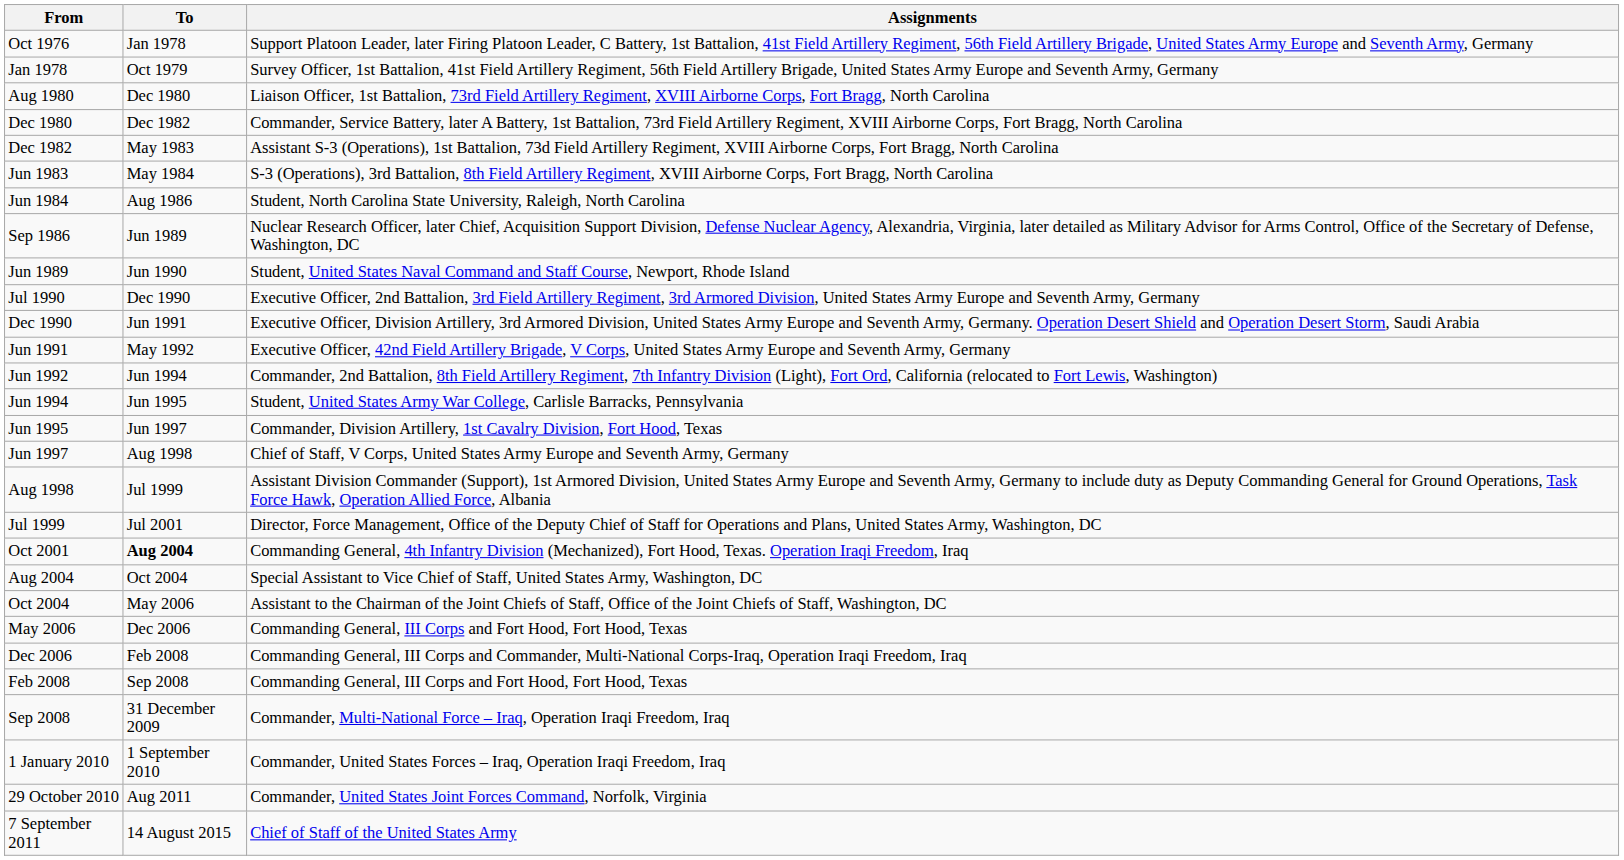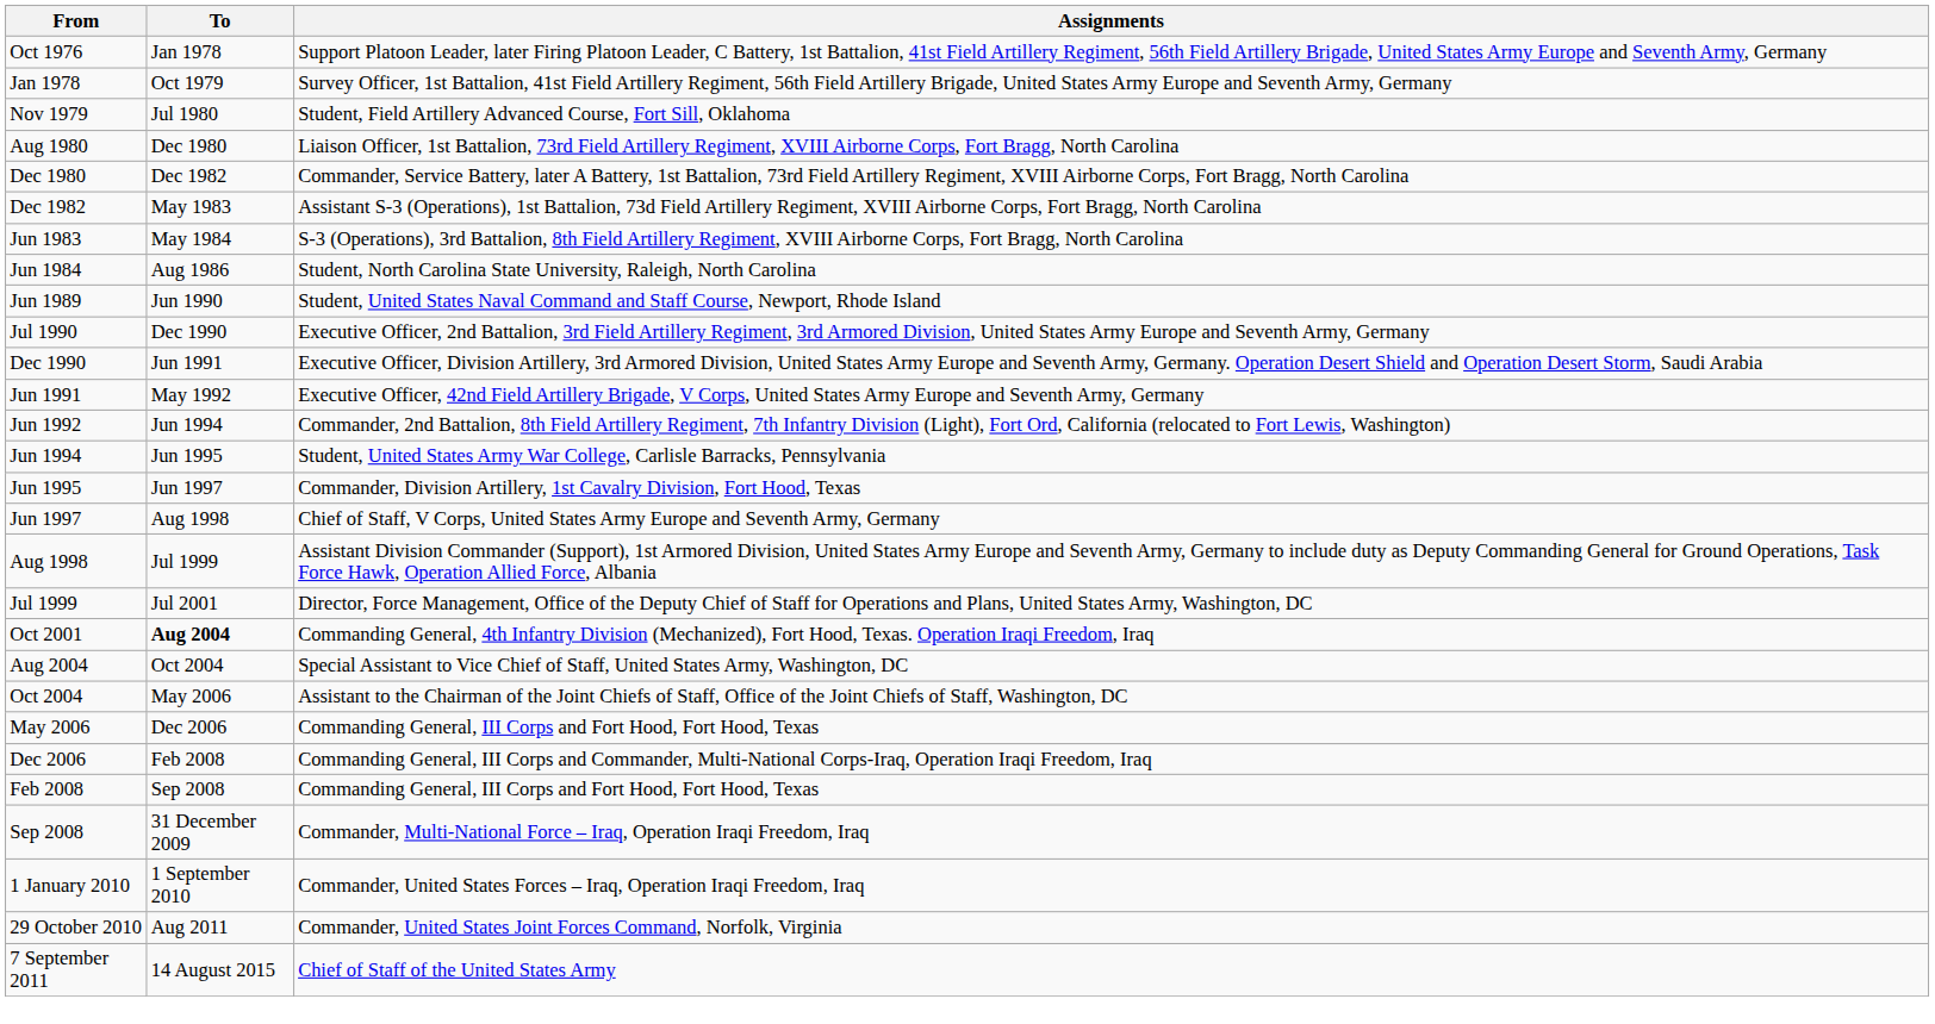+ row: Nov 1979 | Jul 1980 | Student, Field Artillery Advanced Course, Fort Sill, Oklahoma
- row: Sep 1986 | Jun 1989 | Nuclear Research Officer, later Chief, Acquisition Support Division, Defense Nuclear Agency, Alexandria, Virginia, later detailed as Military Advisor for Arms Control, Office of the Secretary of Defense, Washington, DC
